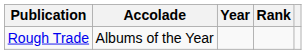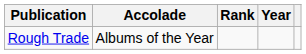columns swapped: Year <-> Rank
